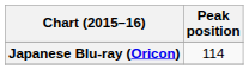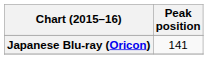Japanese Blu-ray (Oricon) | Peak position: 114 -> 141
